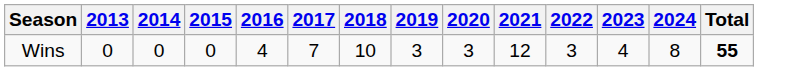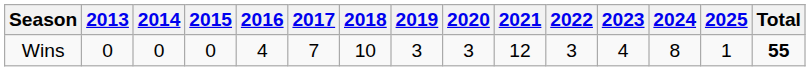+ column: 2025 | 1
